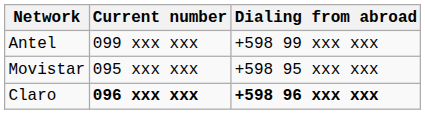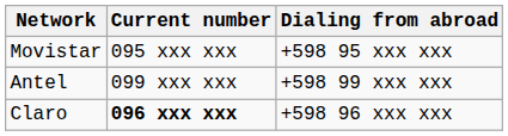rows swapped: Movistar <-> Antel
Claro | Dialing from abroad: bold -> normal
